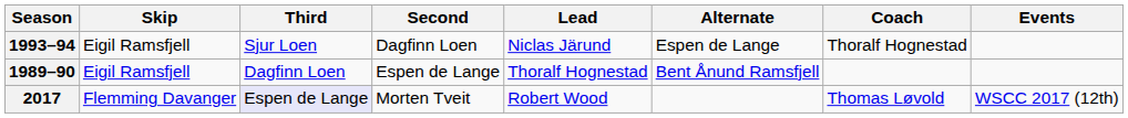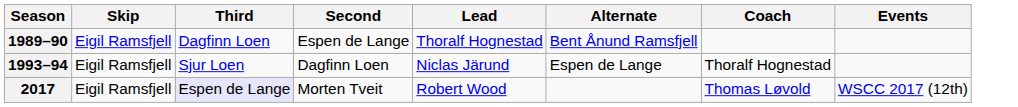rows swapped: 1989–90 <-> 1993–94
2017 | Skip: Flemming Davanger -> Eigil Ramsfjell
